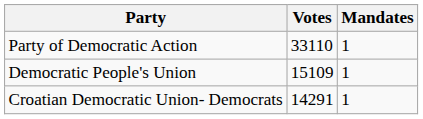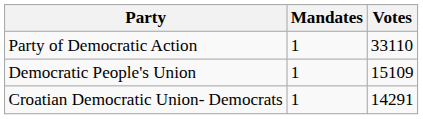columns swapped: Votes <-> Mandates
